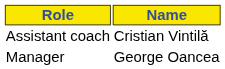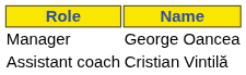rows swapped: Manager <-> Assistant coach
